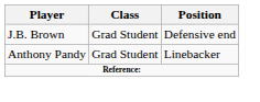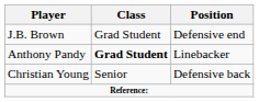Anthony Pandy | Class: normal -> bold
+ row: Christian Young | Senior | Defensive back
